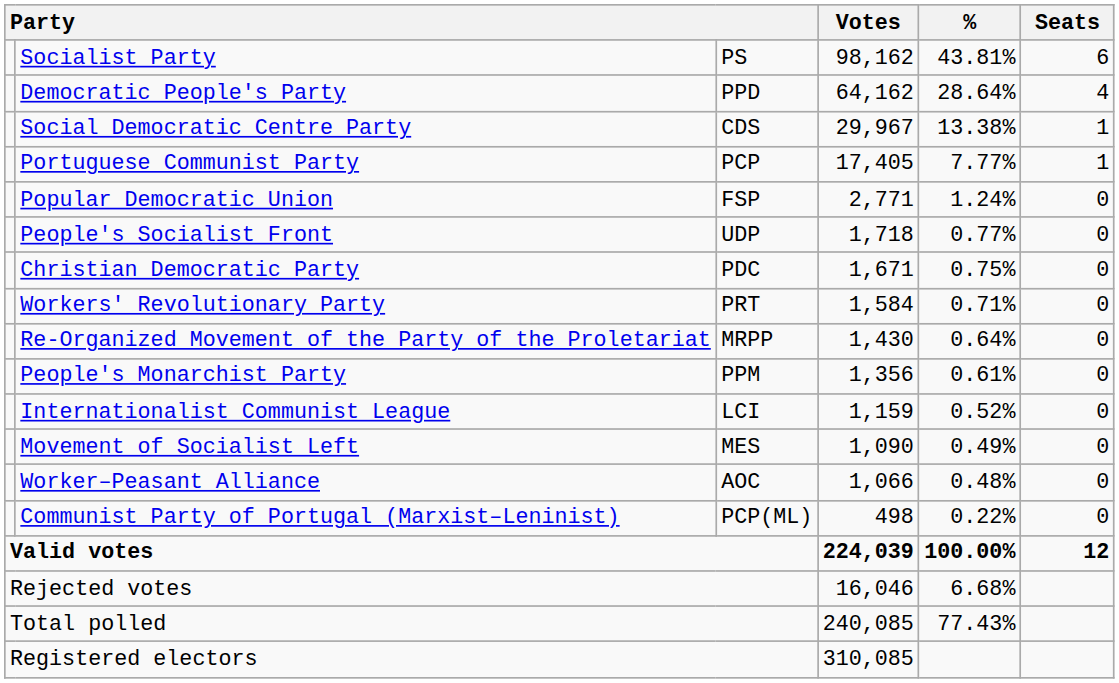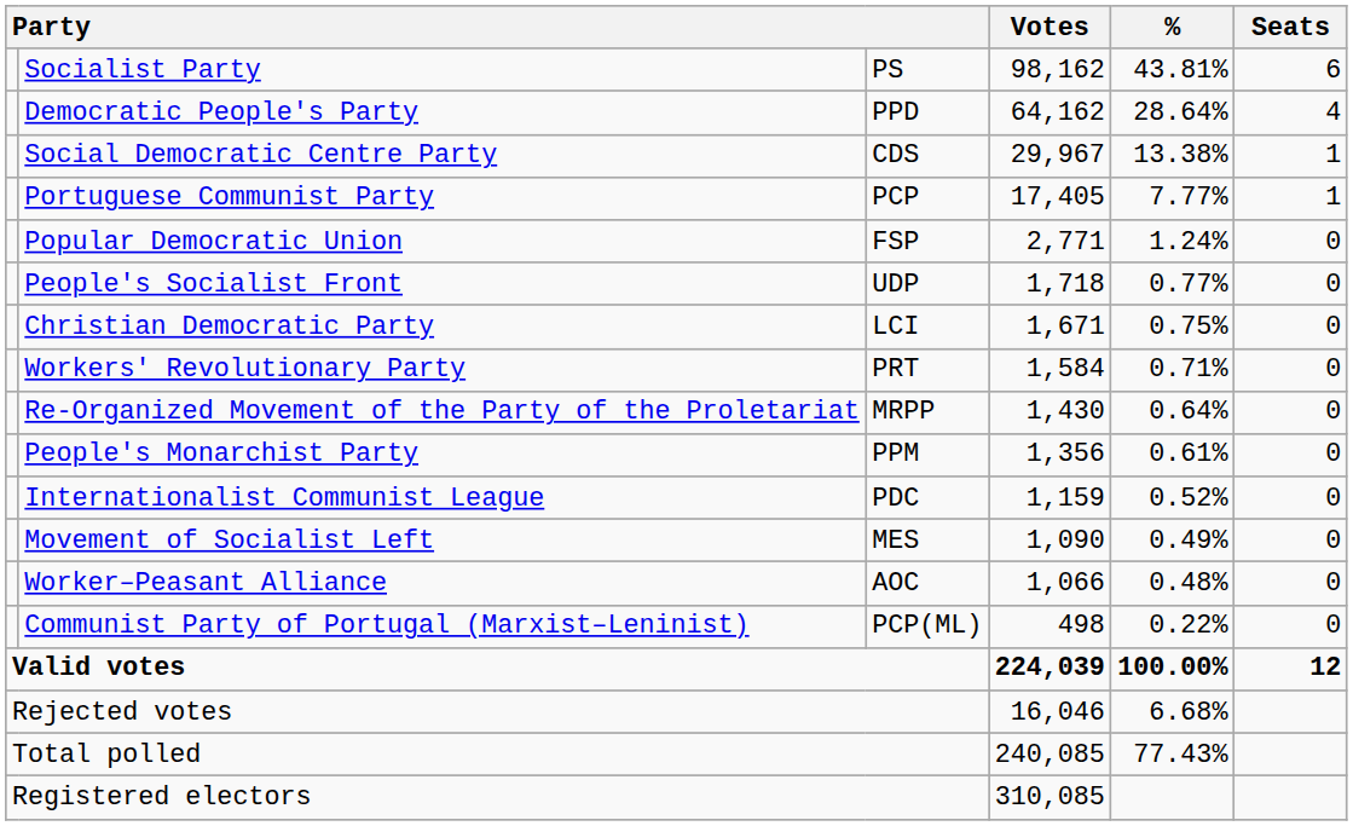Christian Democratic Party | column 3: PDC -> LCI
Internationalist Communist League | column 3: LCI -> PDC
